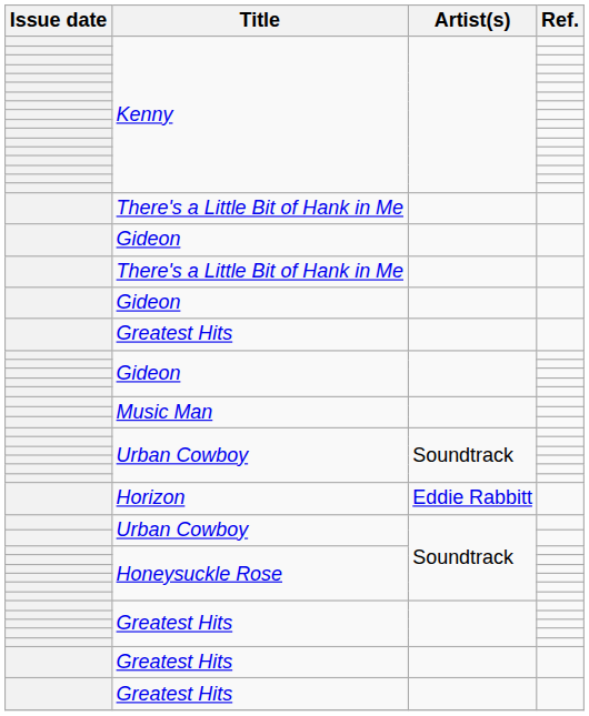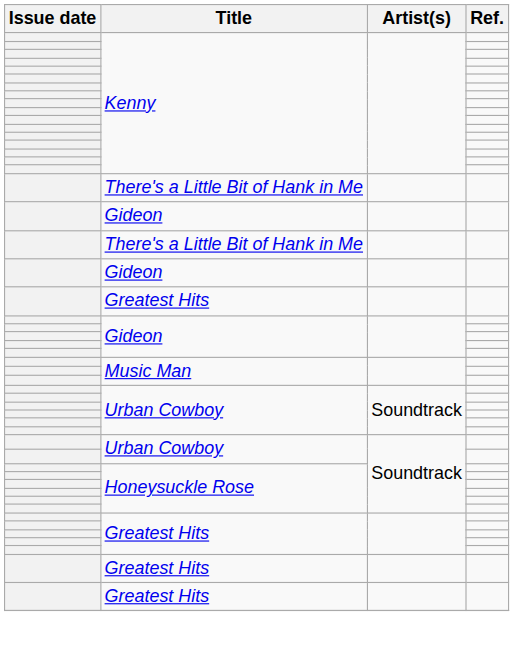- row: Horizon | Eddie Rabbitt
